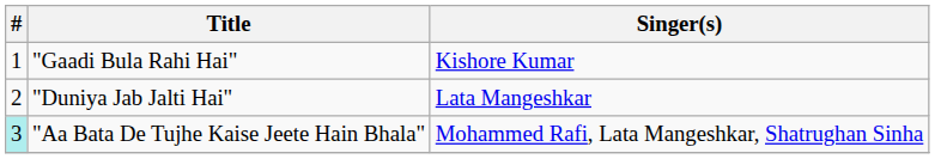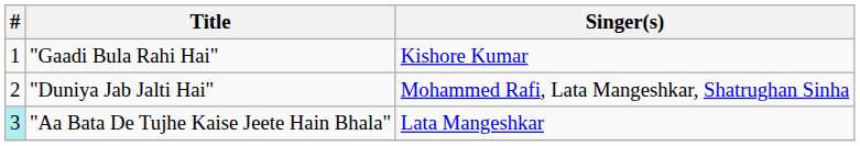"Duniya Jab Jalti Hai" | Singer(s): Lata Mangeshkar -> Mohammed Rafi, Lata Mangeshkar, Shatrughan Sinha
"Aa Bata De Tujhe Kaise Jeete Hain Bhala" | Singer(s): Mohammed Rafi, Lata Mangeshkar, Shatrughan Sinha -> Lata Mangeshkar
